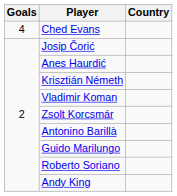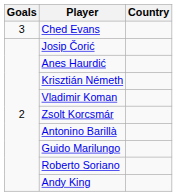Ched Evans | Goals: 4 -> 3
